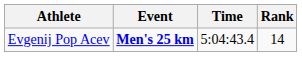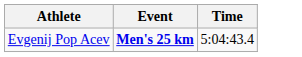- column: Rank | 14
